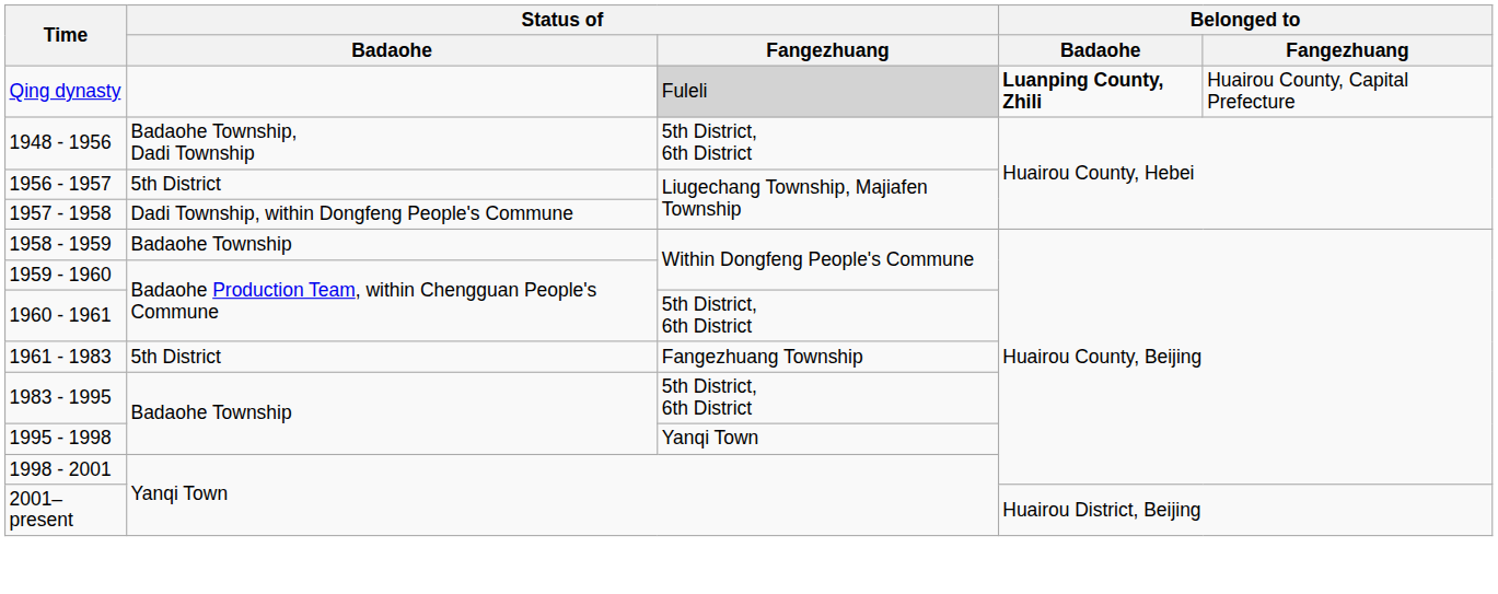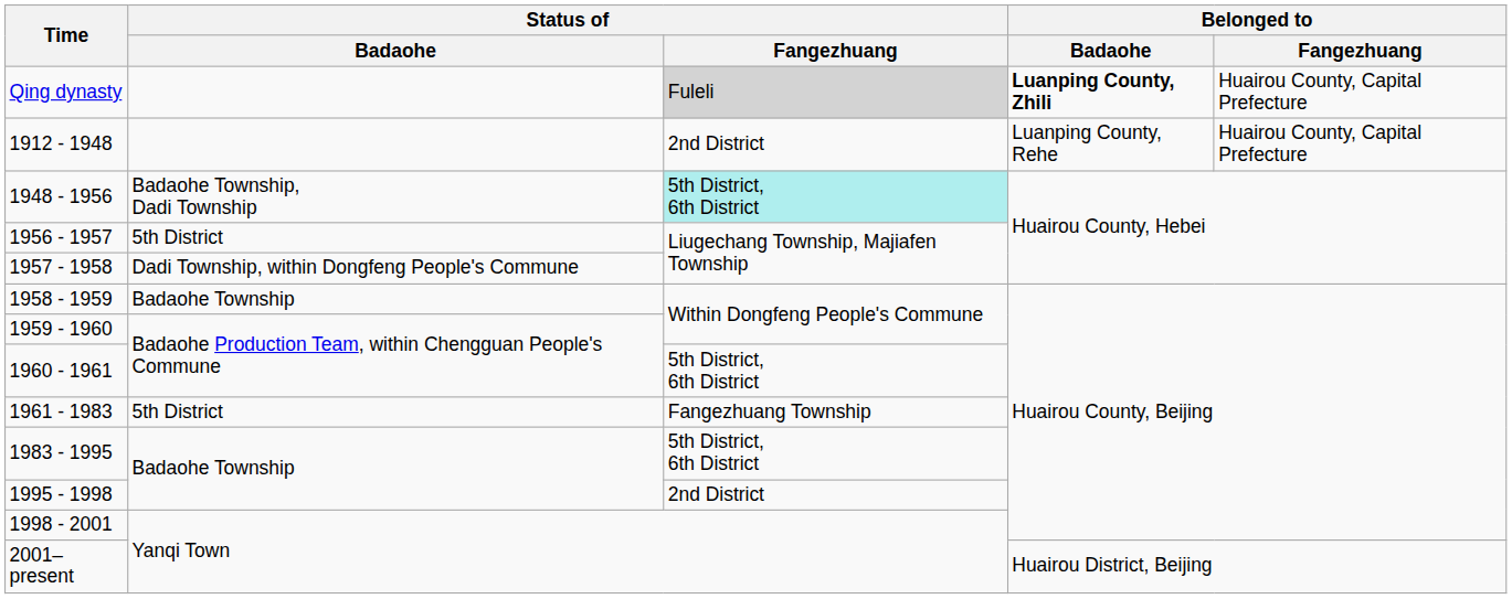+ row: 1912 - 1948 | 2nd District | Luanping County, Rehe | Huairou County, Capital Prefecture
1948 - 1956 | Status of / Fangezhuang: no background -> paleturquoise background
1995 - 1998 | Status of / Fangezhuang: Yanqi Town -> 2nd District
